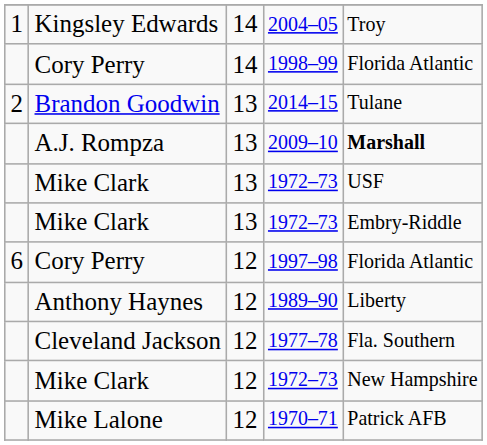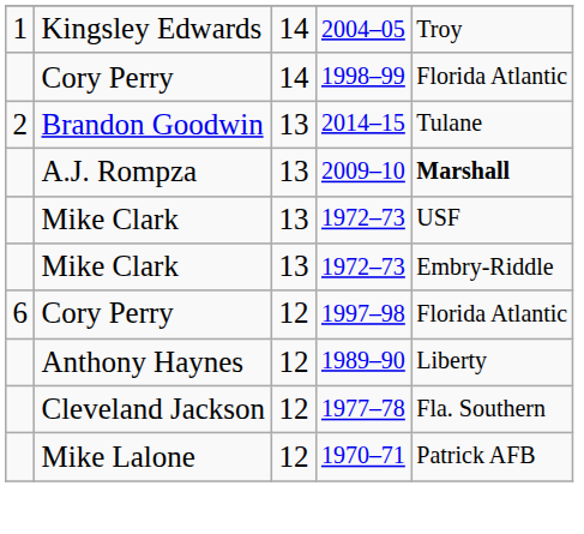- row: Mike Clark | 12 | 1972–73 | New Hampshire
